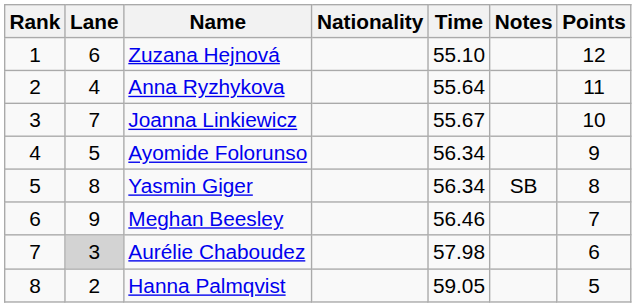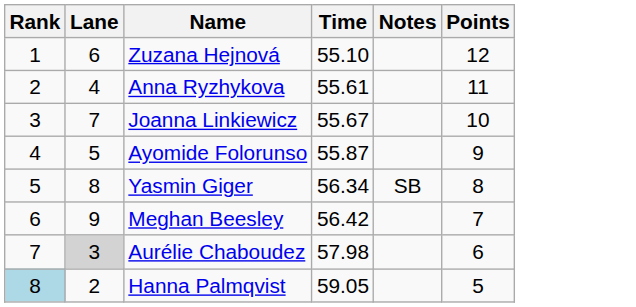- column: Nationality
Anna Ryzhykova | Time: 55.64 -> 55.61
Ayomide Folorunso | Time: 56.34 -> 55.87
Meghan Beesley | Time: 56.46 -> 56.42
Hanna Palmqvist | Rank: no background -> lightblue background
